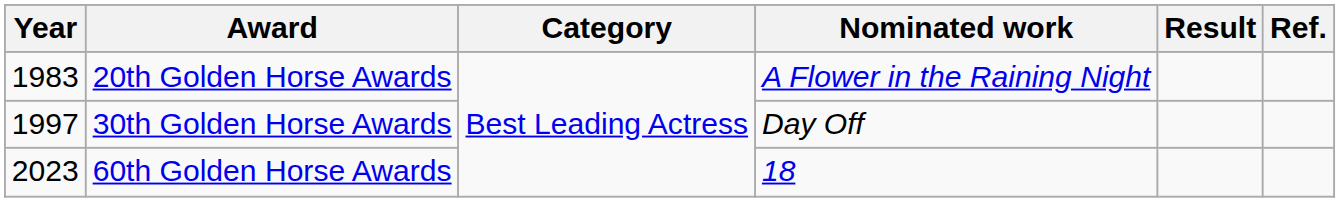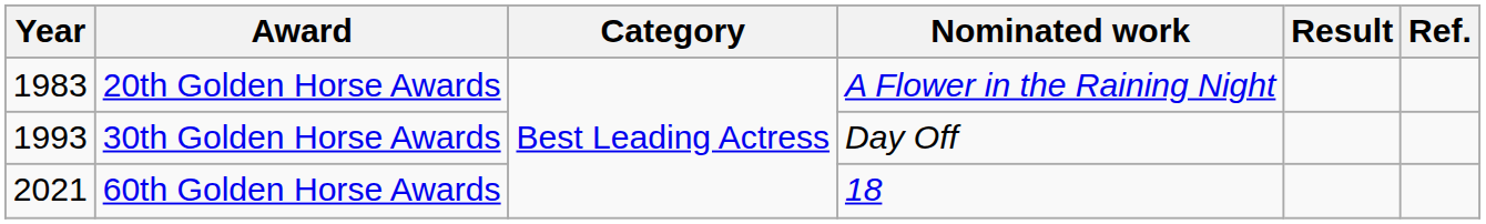30th Golden Horse Awards | Year: 1997 -> 1993
60th Golden Horse Awards | Year: 2023 -> 2021
